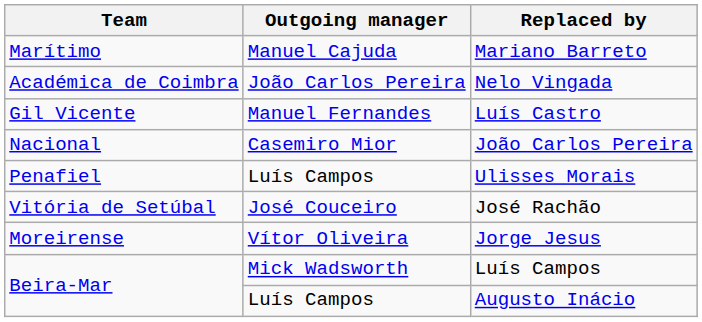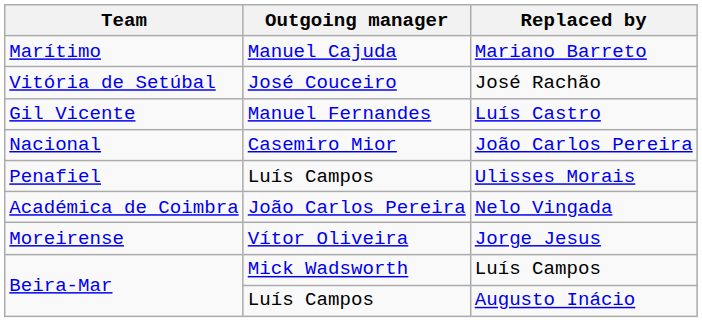rows swapped: José Rachão <-> Nelo Vingada
